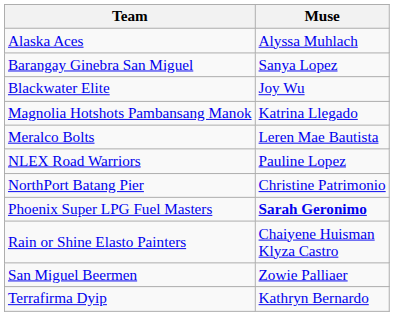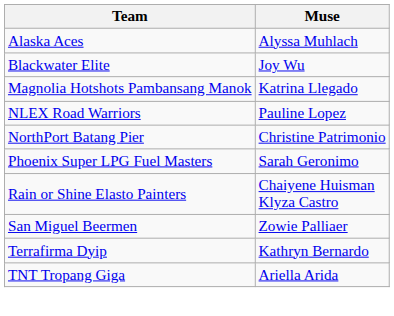- row: Barangay Ginebra San Miguel | Sanya Lopez
- row: Meralco Bolts | Leren Mae Bautista
Phoenix Super LPG Fuel Masters | Muse: bold -> normal
+ row: TNT Tropang Giga | Ariella Arida
